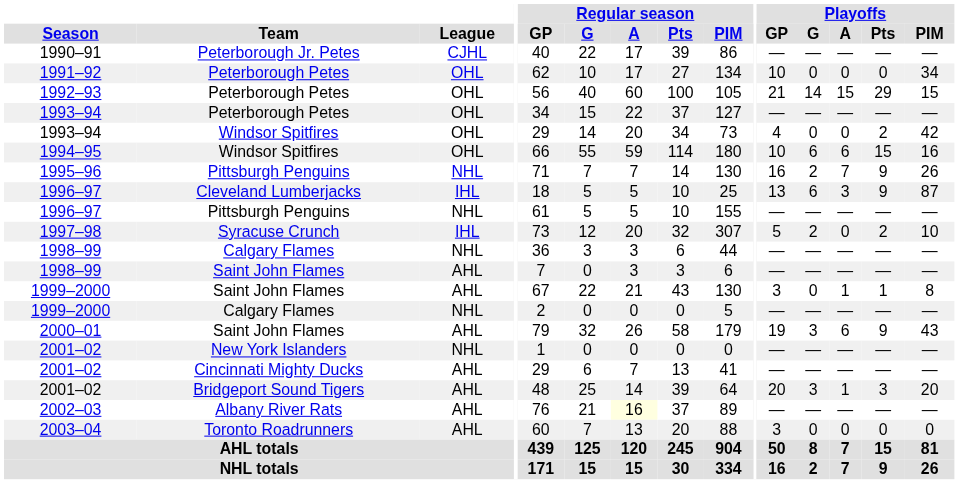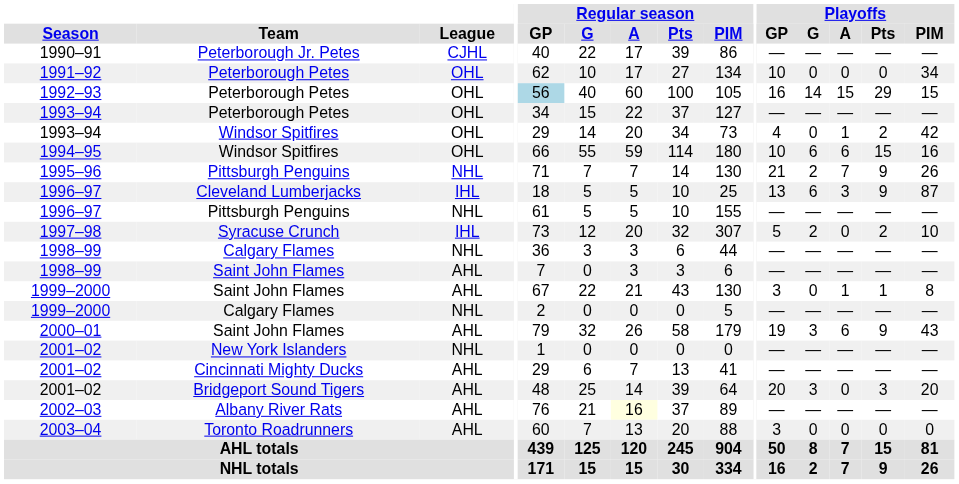1992–93 | Regular season / GP: no background -> lightblue background
1992–93 | Playoffs / GP: 21 -> 16
1993–94 / Windsor Spitfires | Playoffs / A: 0 -> 1
1995–96 | Playoffs / GP: 16 -> 21
2001–02 / Bridgeport Sound Tigers | Playoffs / A: 1 -> 0
